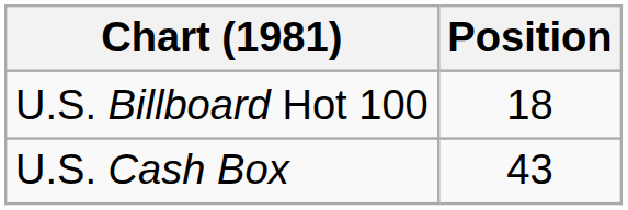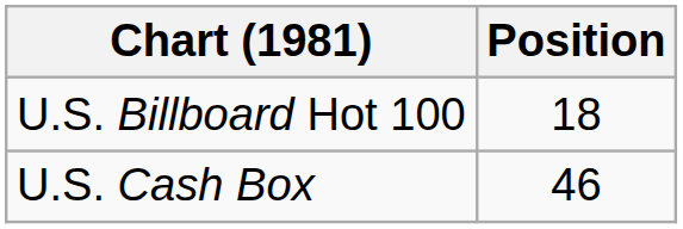U.S. Cash Box | Position: 43 -> 46
